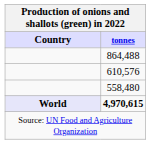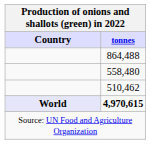- row: 610,576
+ row: 510,462
